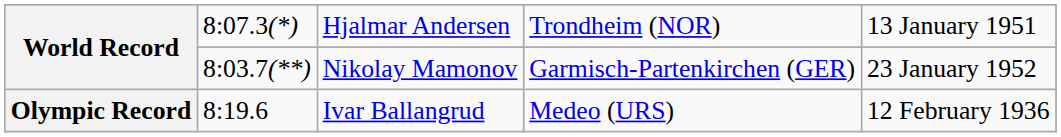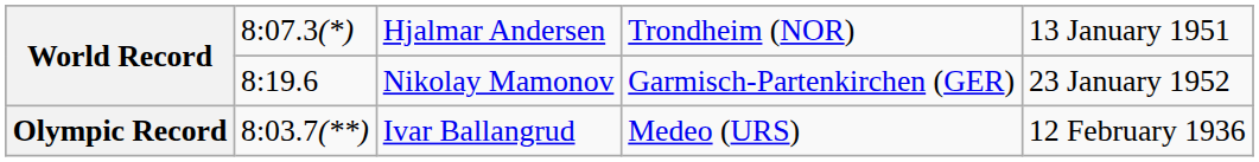World Record / Nikolay Mamonov | column 2: 8:03.7(**) -> 8:19.6
Olympic Record | column 2: 8:19.6 -> 8:03.7(**)
